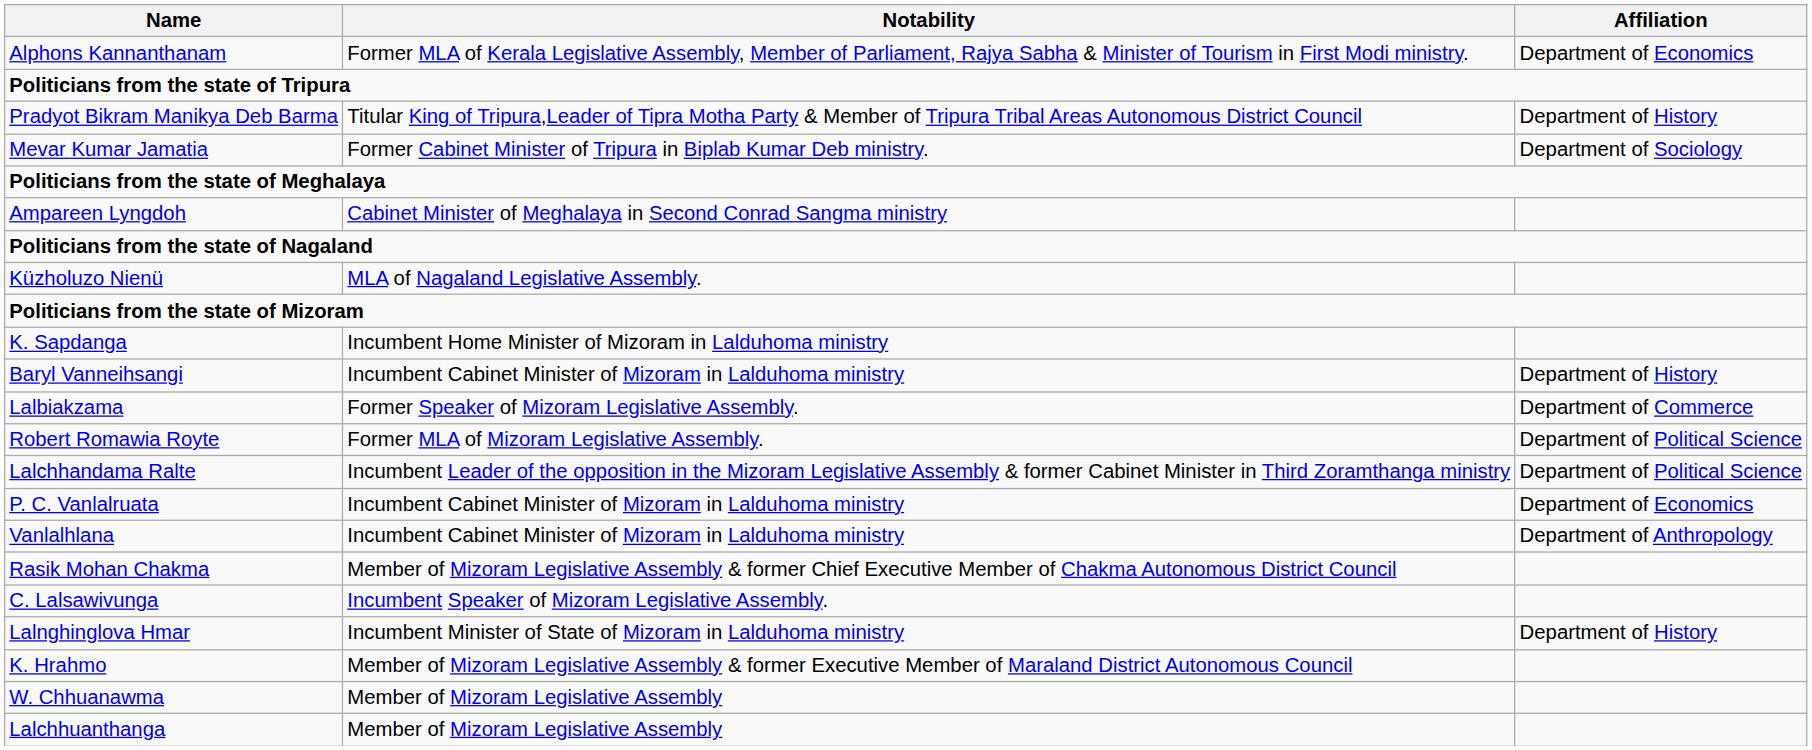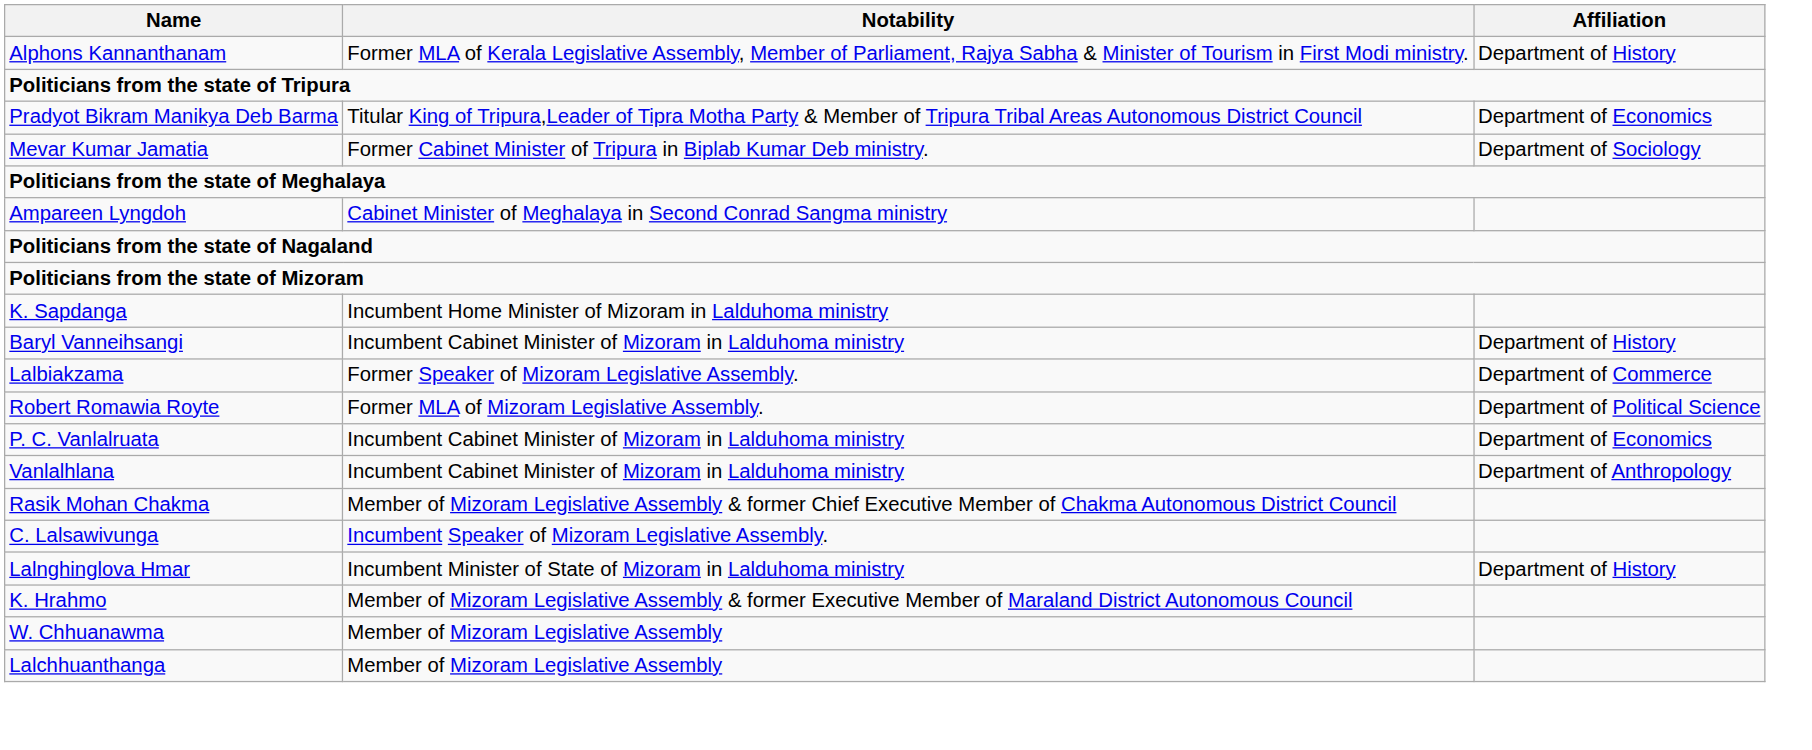Alphons Kannanthanam | Affiliation: Department of Economics -> Department of History
Pradyot Bikram Manikya Deb Barma | Affiliation: Department of History -> Department of Economics
- row: Küzholuzo Nienü | MLA of Nagaland Legislative Assembly.
- row: Lalchhandama Ralte | Incumbent Leader of the opposition in the Mizoram Legislative Assembly & former Cabinet Minister in Third Zoramthanga ministry | Department of Political Science
